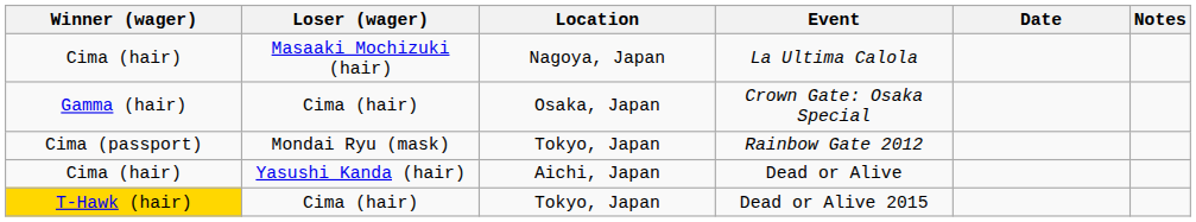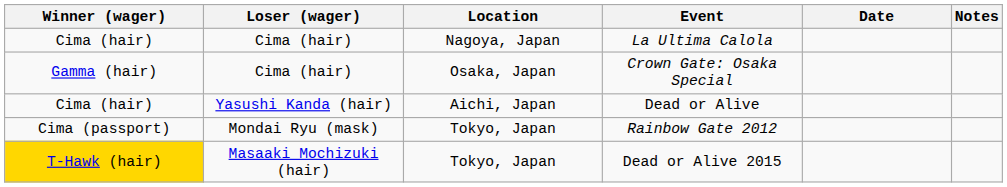La Ultima Calola | Loser (wager): Masaaki Mochizuki (hair) -> Cima (hair)
rows swapped: Dead or Alive <-> Rainbow Gate 2012
Dead or Alive 2015 | Loser (wager): Cima (hair) -> Masaaki Mochizuki (hair)
